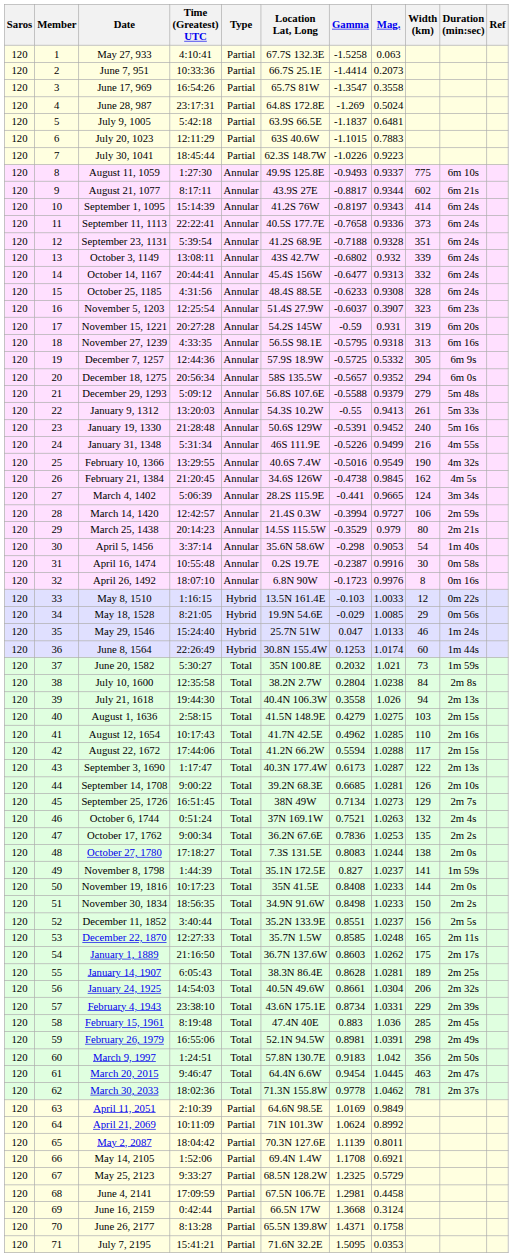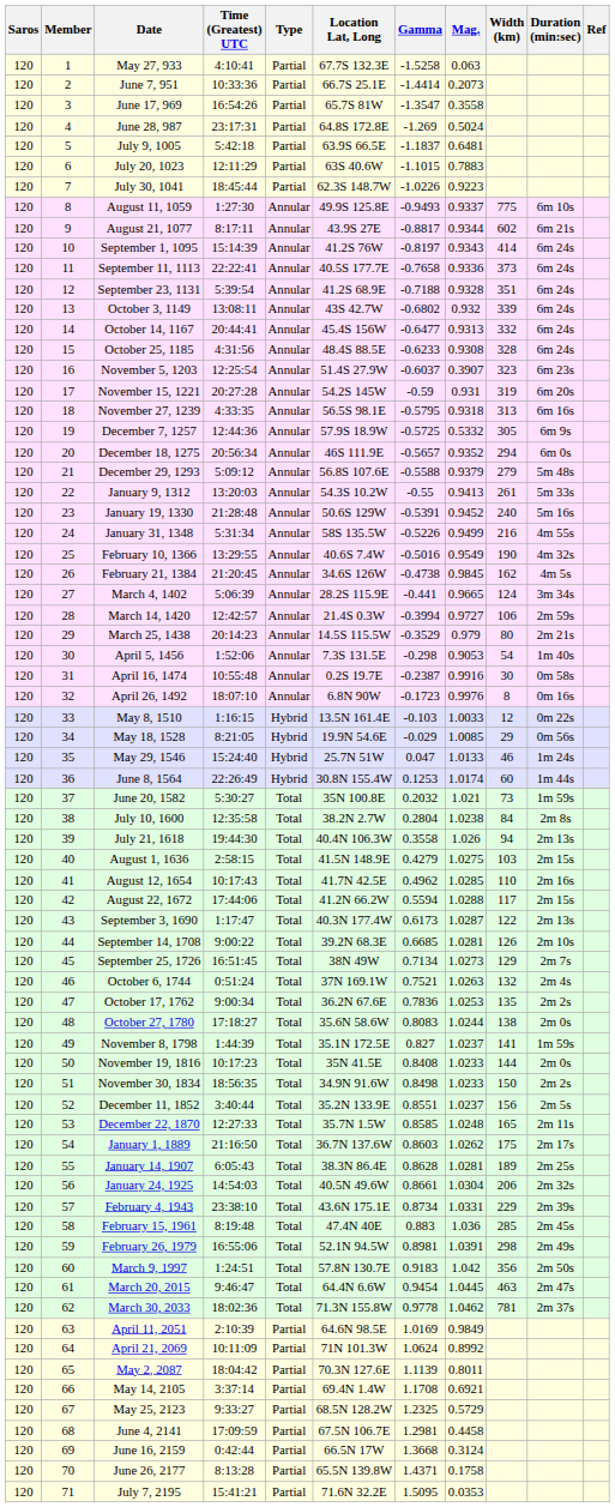December 18, 1275 | Location Lat, Long: 58S 135.5W -> 46S 111.9E
January 31, 1348 | Location Lat, Long: 46S 111.9E -> 58S 135.5W
April 5, 1456 | Time (Greatest) UTC: 3:37:14 -> 1:52:06
April 5, 1456 | Location Lat, Long: 35.6N 58.6W -> 7.3S 131.5E
October 27, 1780 | Location Lat, Long: 7.3S 131.5E -> 35.6N 58.6W
May 14, 2105 | Time (Greatest) UTC: 1:52:06 -> 3:37:14
